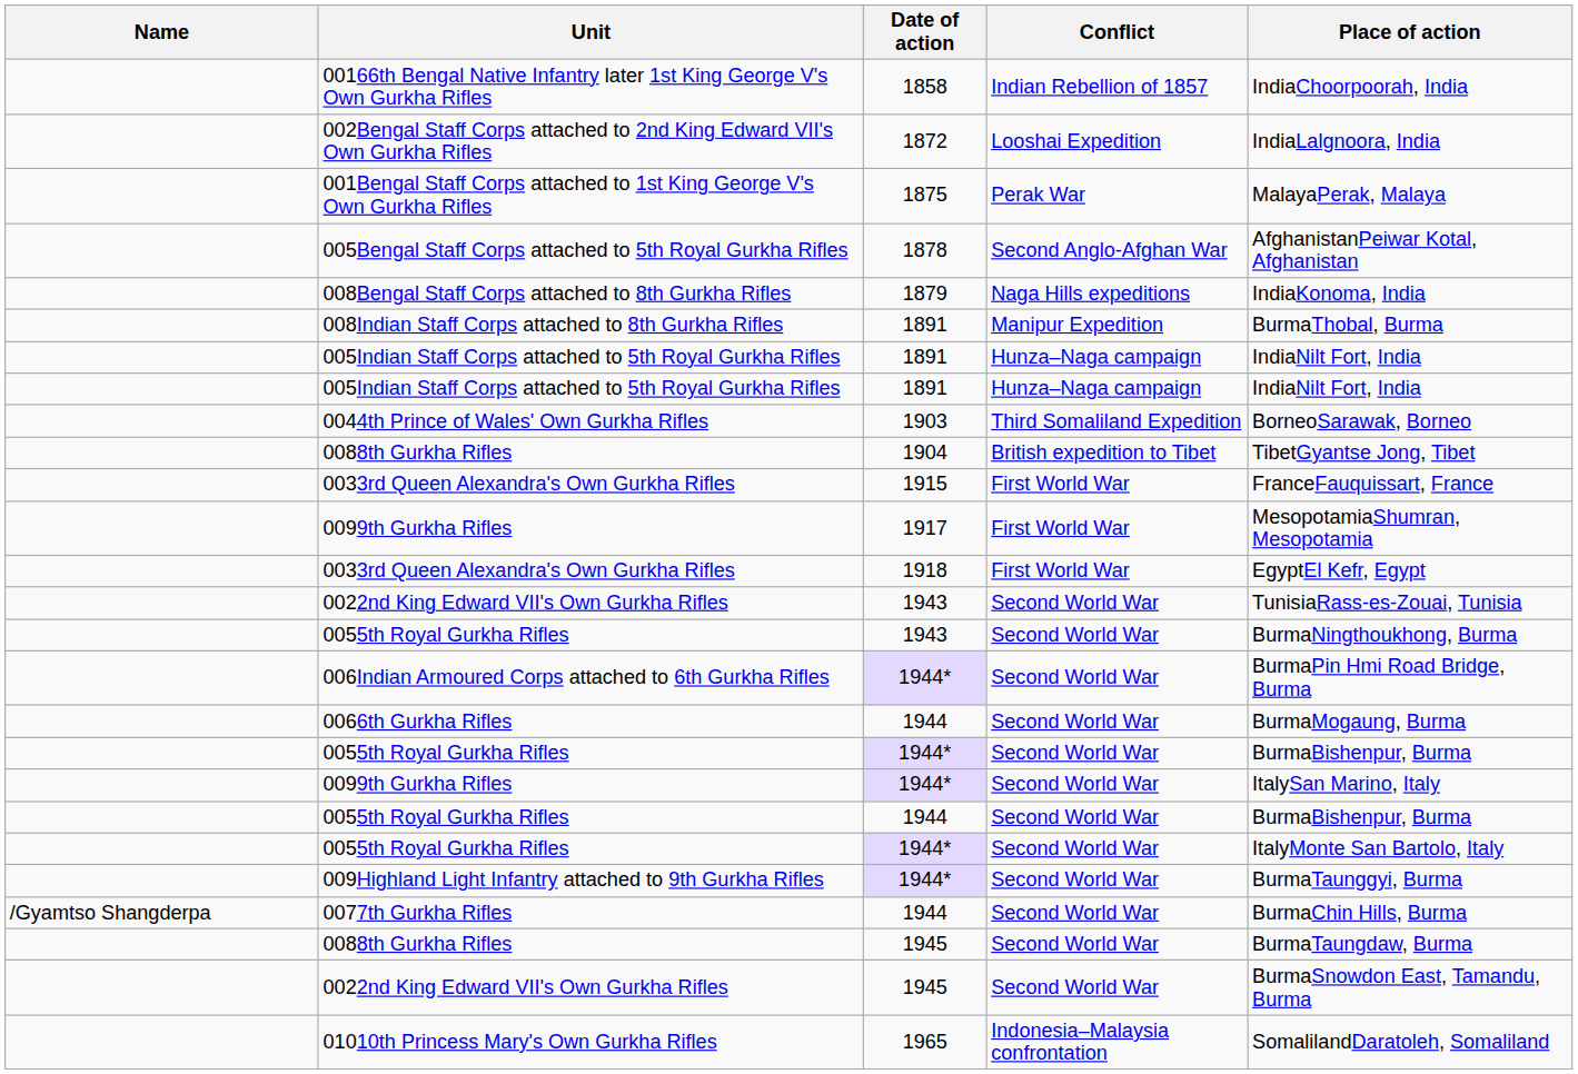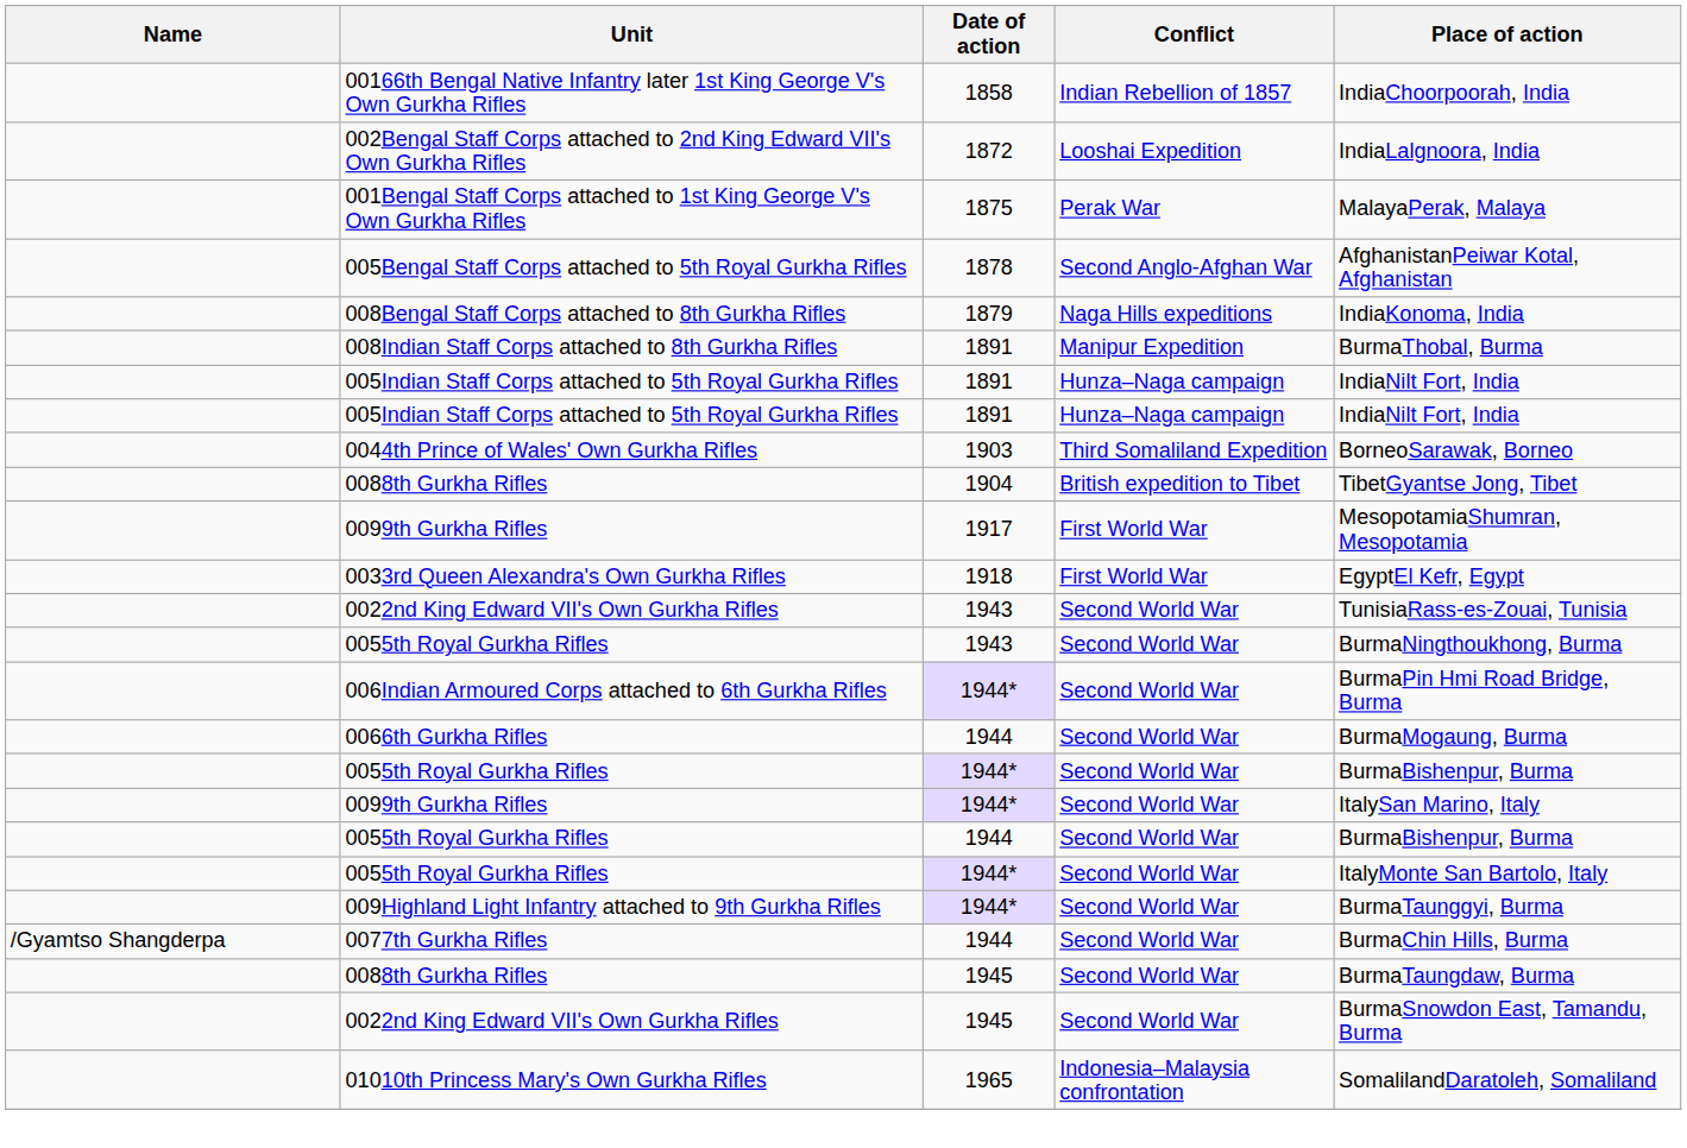- row: 0033rd Queen Alexandra's Own Gurkha Rifles | 1915 | First World War | FranceFauquissart, France
